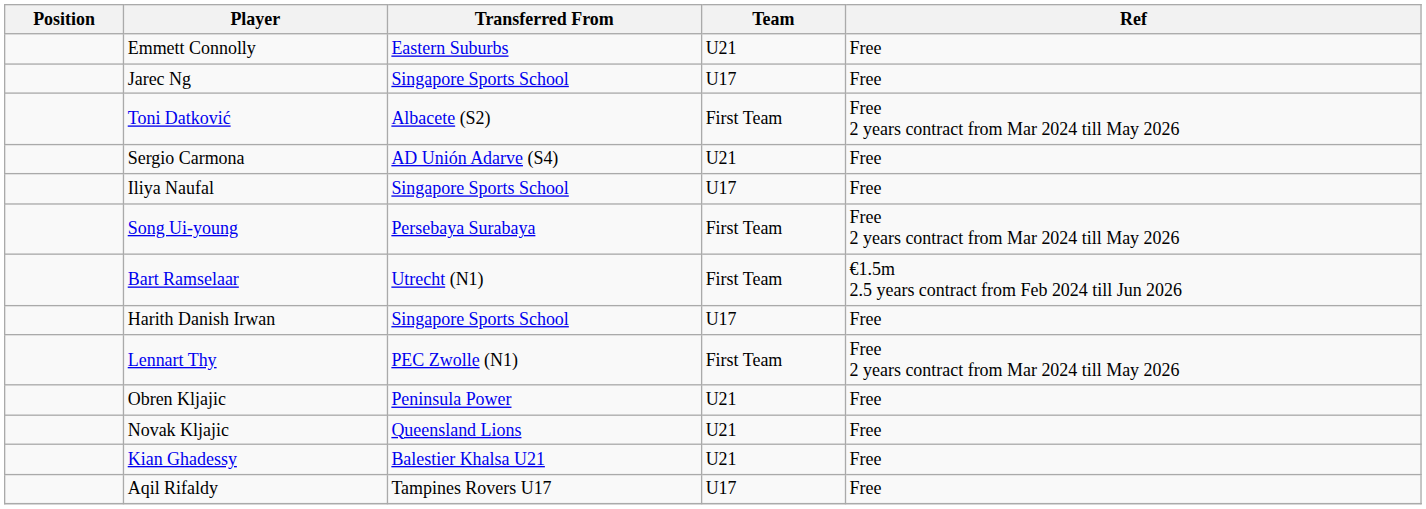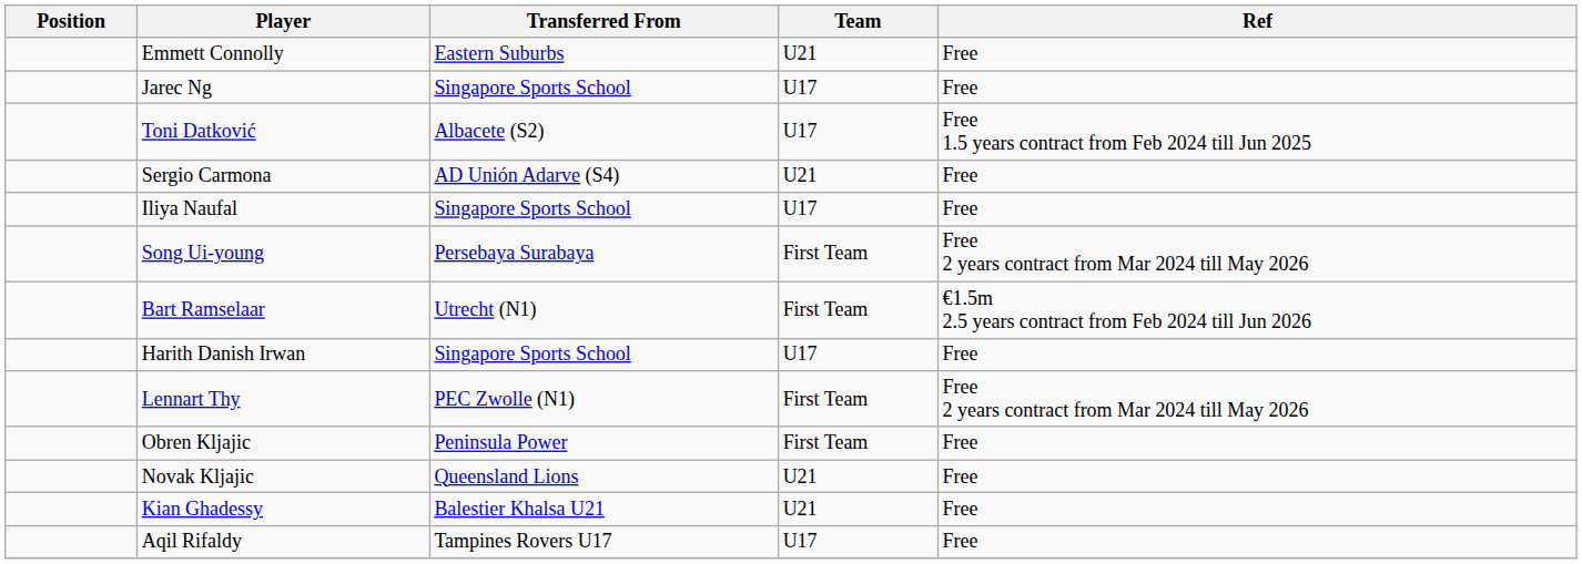Toni Datković | Team: First Team -> U17
Toni Datković | Ref: Free 2 years contract from Mar 2024 till May 2026 -> Free 1.5 years contract from Feb 2024 till Jun 2025
Obren Kljajic | Team: U21 -> First Team
